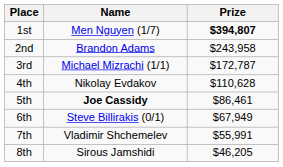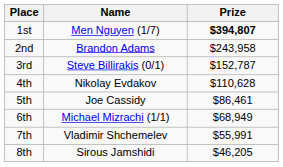3rd | Name: Michael Mizrachi (1/1) -> Steve Billirakis (0/1)
3rd | Prize: $172,787 -> $152,787
5th | Name: bold -> normal
6th | Name: Steve Billirakis (0/1) -> Michael Mizrachi (1/1)
6th | Prize: $67,949 -> $68,949
